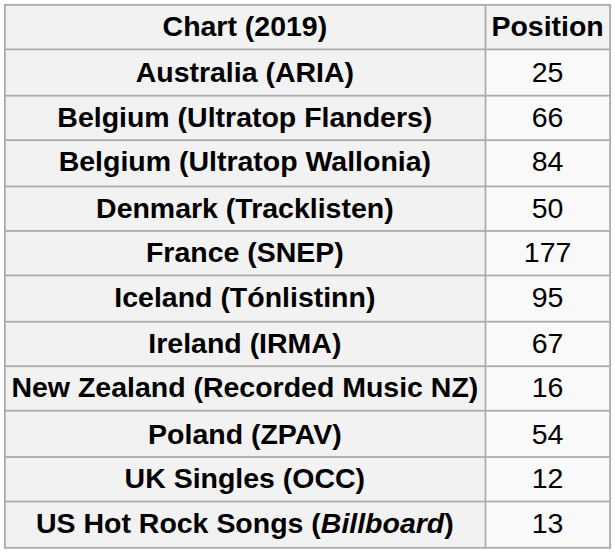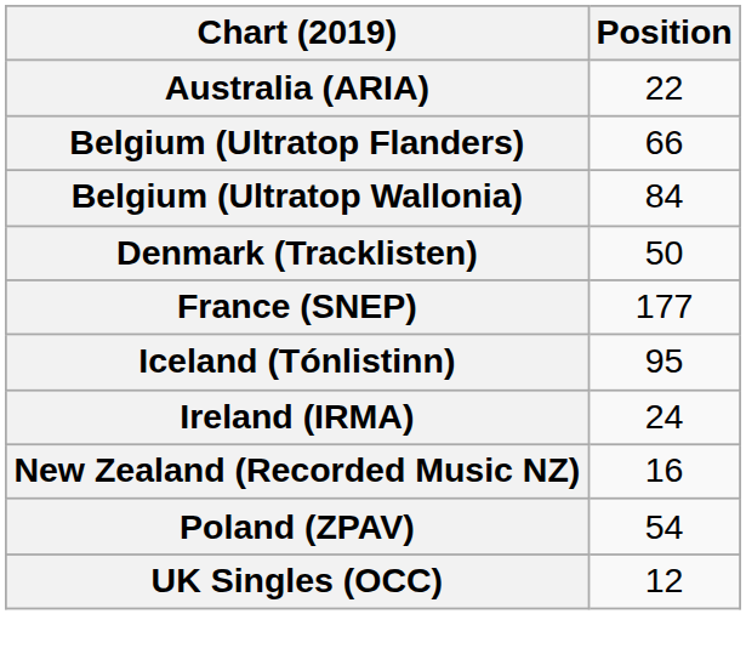Australia (ARIA) | Position: 25 -> 22
Ireland (IRMA) | Position: 67 -> 24
- row: US Hot Rock Songs (Billboard) | 13
